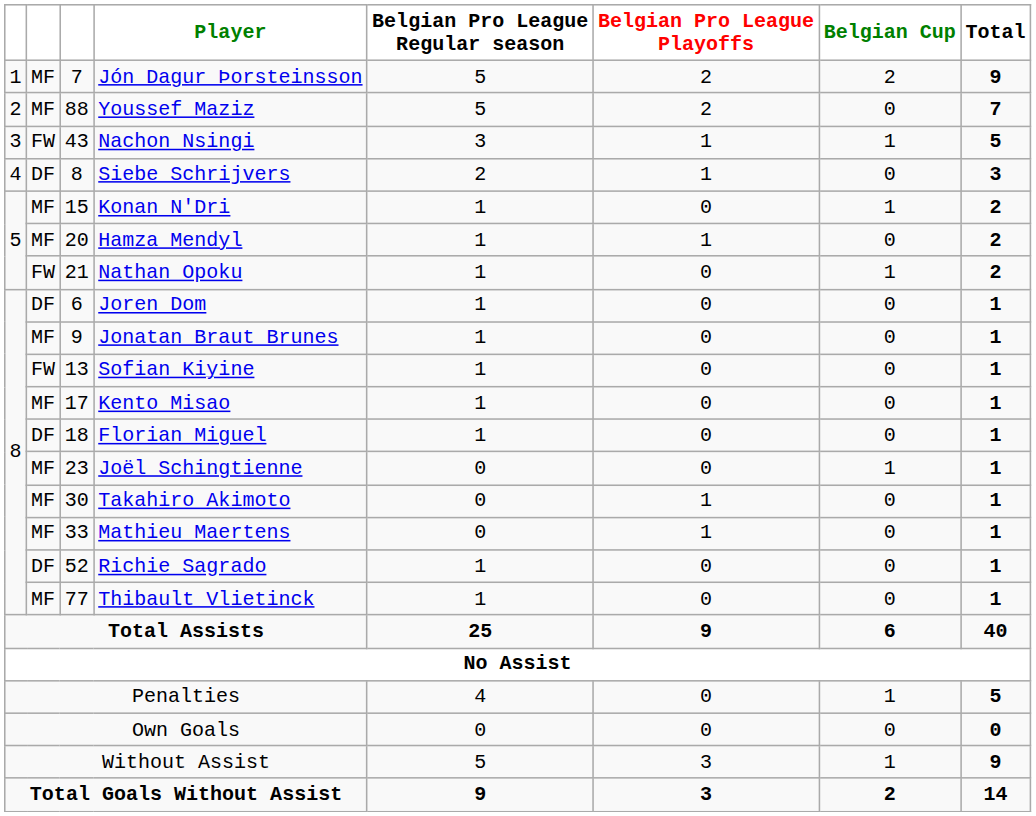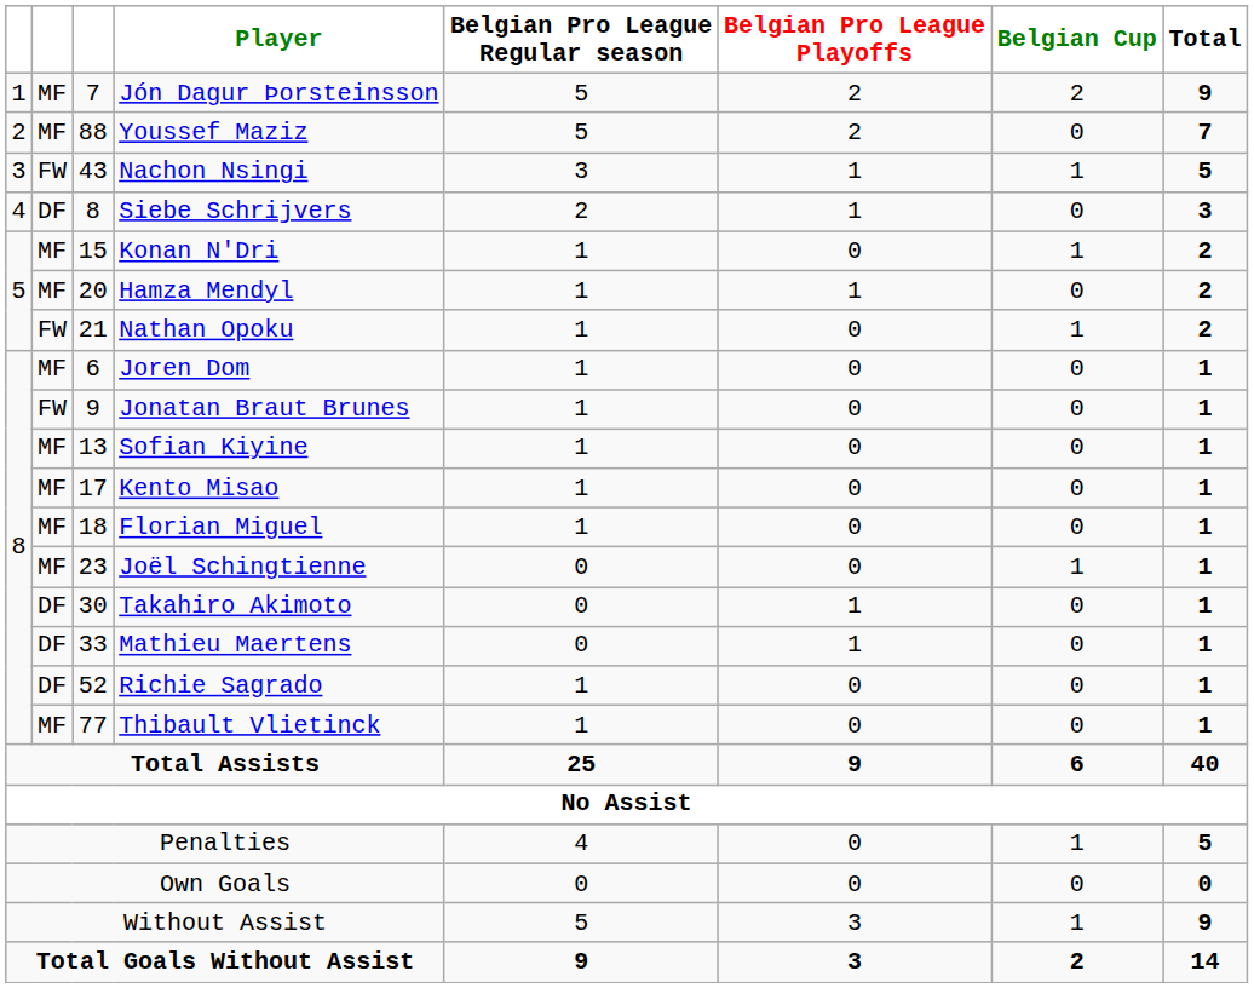Joren Dom | column 2: DF -> MF
Jonatan Braut Brunes | column 2: MF -> FW
Sofian Kiyine | column 2: FW -> MF
Florian Miguel | column 2: DF -> MF
Takahiro Akimoto | column 2: MF -> DF
Mathieu Maertens | column 2: MF -> DF
